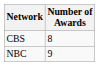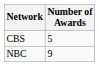CBS | Number of Awards: 8 -> 5
